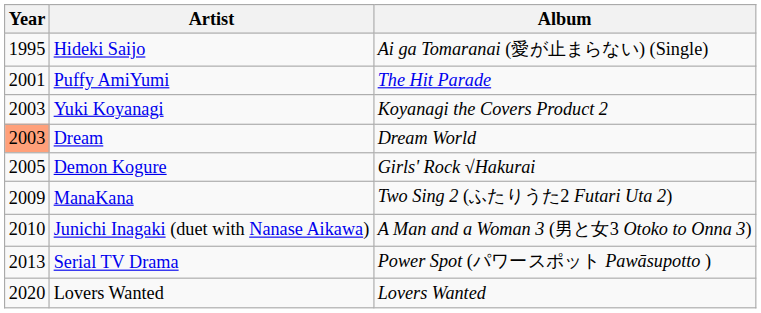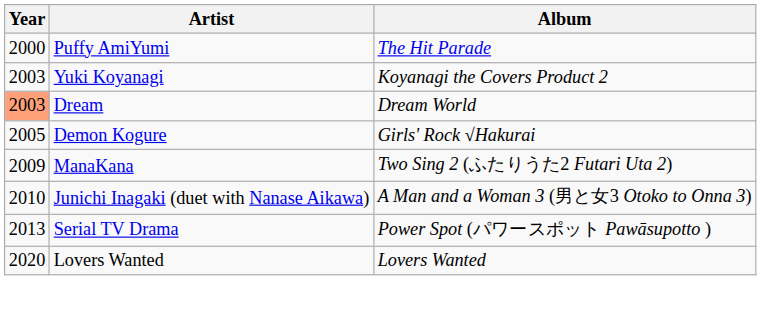- row: 1995 | Hideki Saijo | Ai ga Tomaranai (愛が止まらない) (Single)
Puffy AmiYumi | Year: 2001 -> 2000
